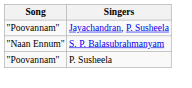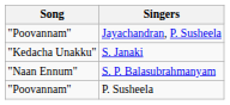+ row: "Kedacha Unakku" | S. Janaki
